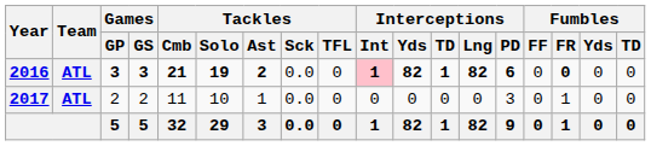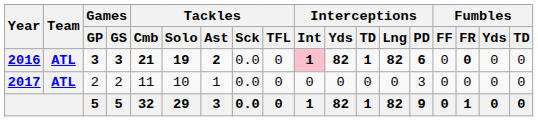2017 | Fumbles / FR: 1 -> 0
